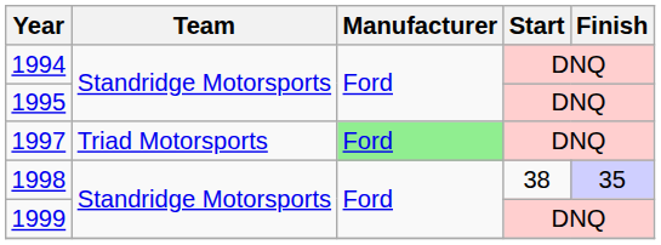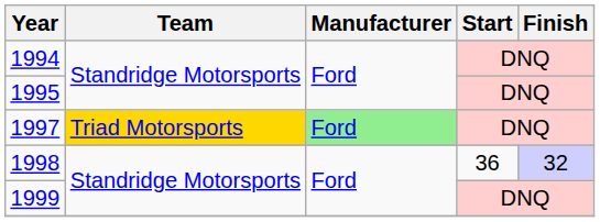1997 | Team: no background -> gold background
1998 | Start: 38 -> 36
1998 | Finish: 35 -> 32
